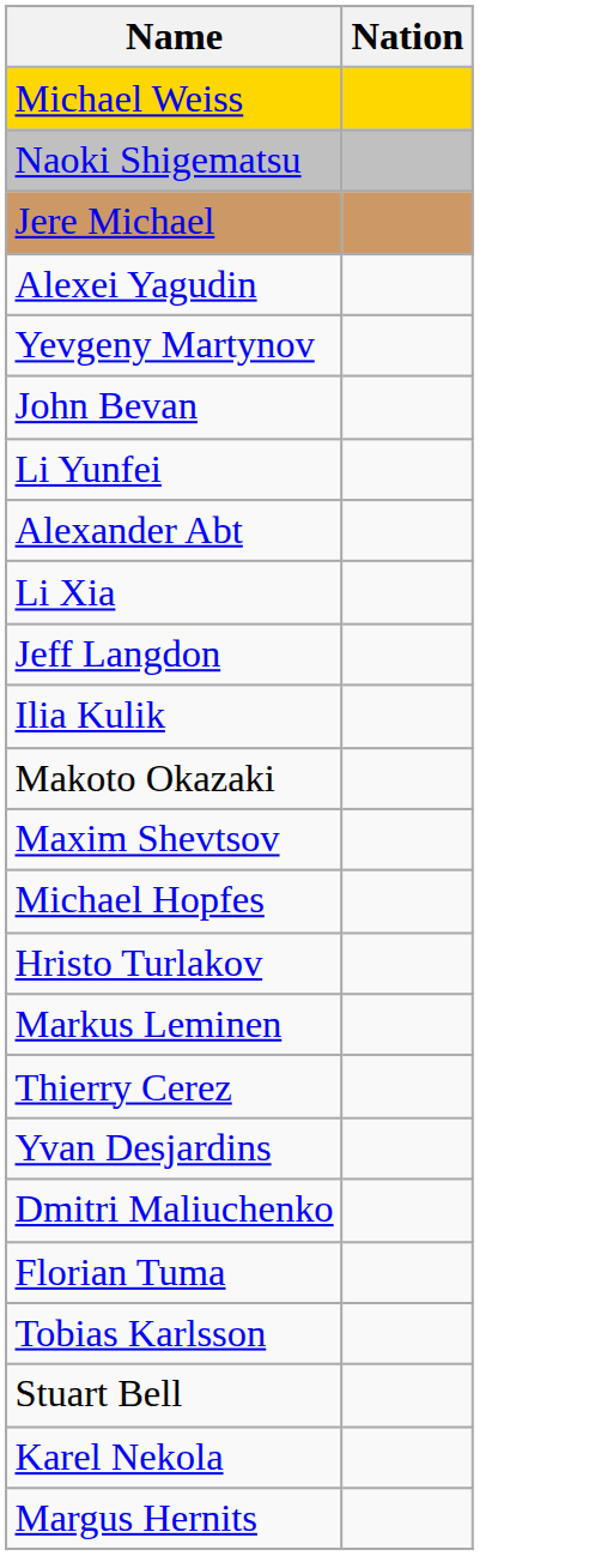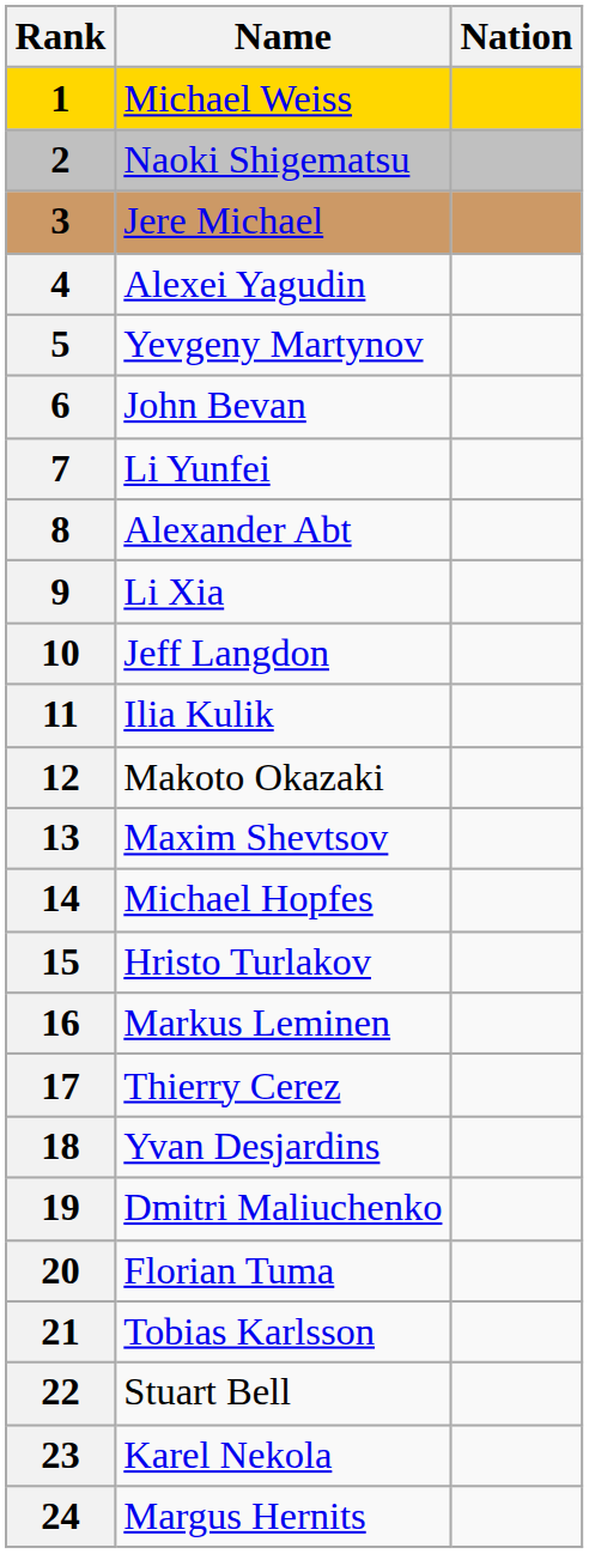+ column: Rank | 1 | 2 | 3 | 4 | 5 | 6 | 7 | 8 | 9 | 10 | 11 | 12 | 13 | 14 | 15 | 16 | 17 | 18 | 19 | 20 | 21 | 22 | 23 | 24
